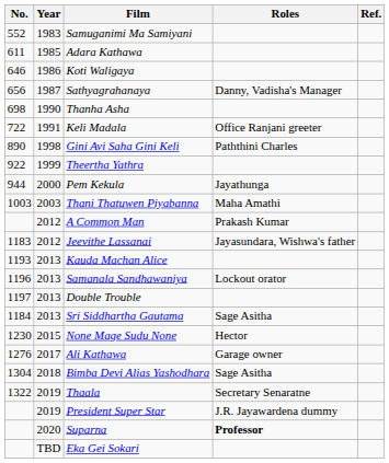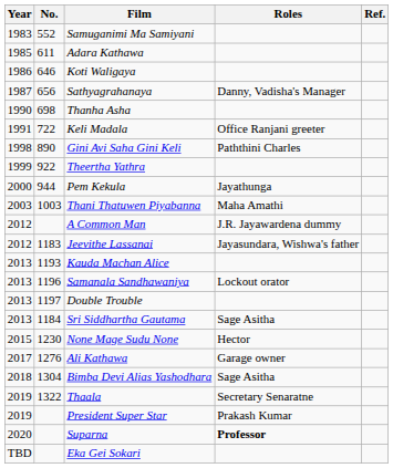columns swapped: Year <-> No.
A Common Man | Roles: Prakash Kumar -> J.R. Jayawardena dummy
President Super Star | Roles: J.R. Jayawardena dummy -> Prakash Kumar
